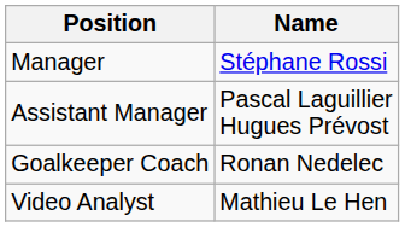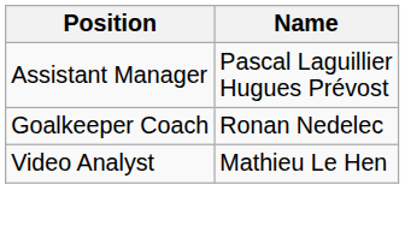- row: Manager | Stéphane Rossi
